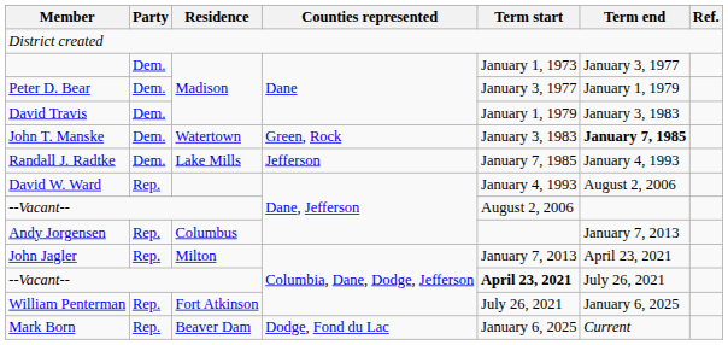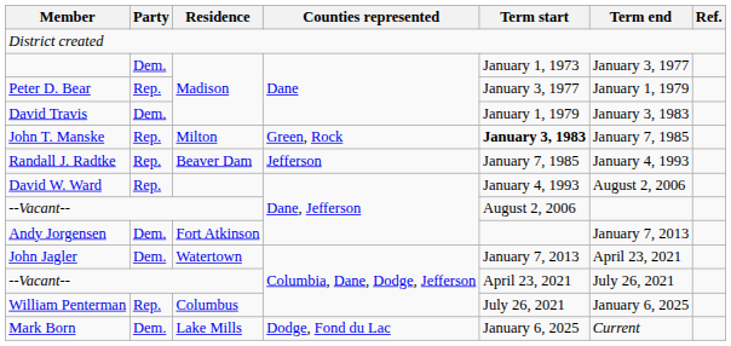Peter D. Bear | Party: Dem. -> Rep.
John T. Manske | Party: Dem. -> Rep.
John T. Manske | Residence: Watertown -> Milton
John T. Manske | Term start: normal -> bold
John T. Manske | Term end: bold -> normal
Randall J. Radtke | Party: Dem. -> Rep.
Randall J. Radtke | Residence: Lake Mills -> Beaver Dam
Andy Jorgensen | Party: Rep. -> Dem.
Andy Jorgensen | Residence: Columbus -> Fort Atkinson
John Jagler | Party: Rep. -> Dem.
John Jagler | Residence: Milton -> Watertown
--Vacant-- / Columbia, Dane, Dodge, Jefferson | Term start: bold -> normal
William Penterman | Residence: Fort Atkinson -> Columbus
Mark Born | Party: Rep. -> Dem.
Mark Born | Residence: Beaver Dam -> Lake Mills
